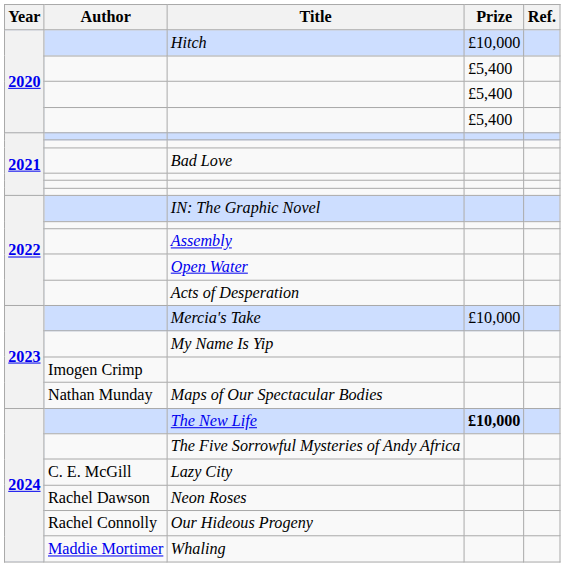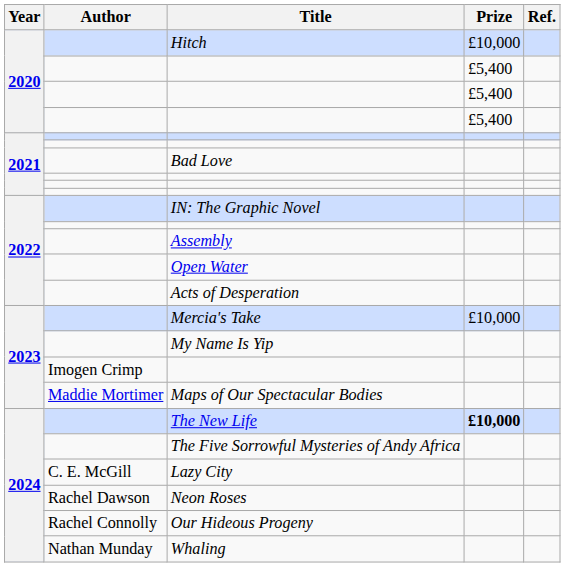Maps of Our Spectacular Bodies | Author: Nathan Munday -> Maddie Mortimer
Whaling | Author: Maddie Mortimer -> Nathan Munday
